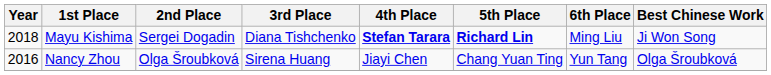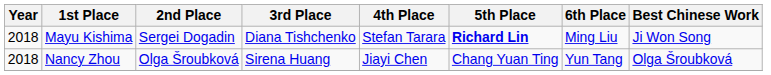Mayu Kishima | 4th Place: bold -> normal
Nancy Zhou | Year: 2016 -> 2018
